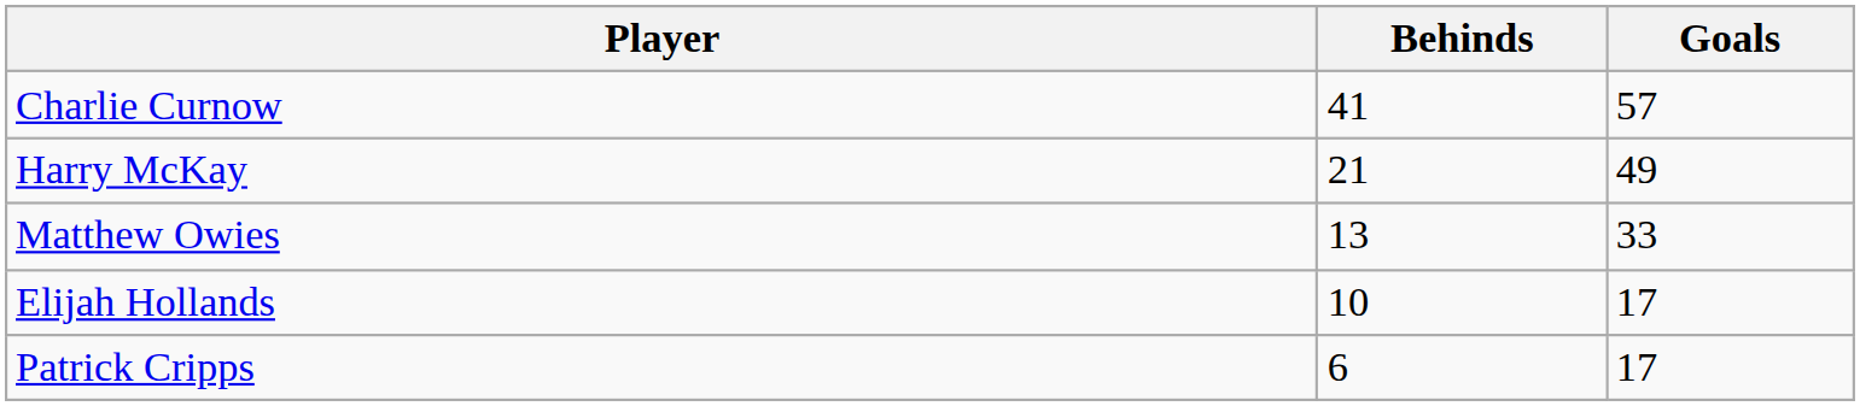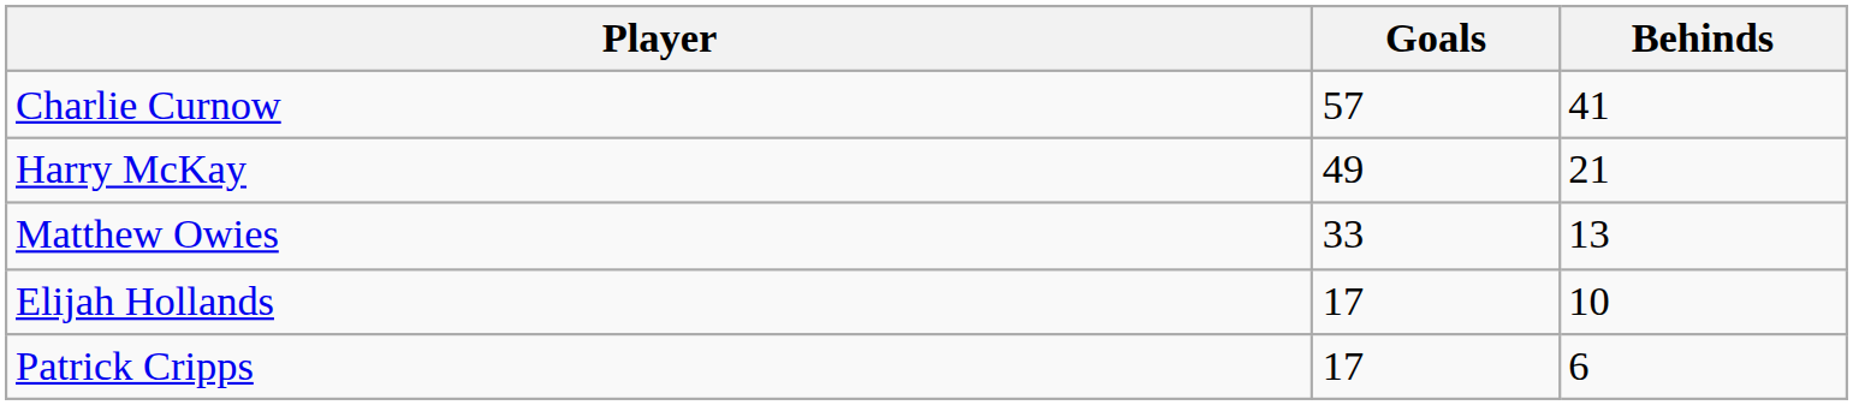columns swapped: Goals <-> Behinds
